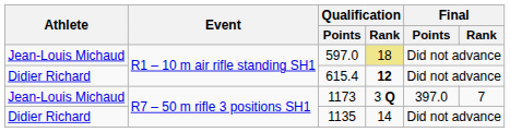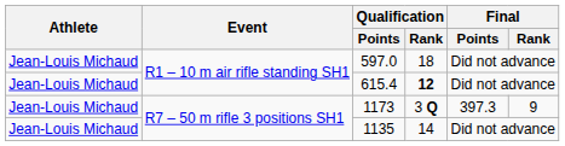597.0 | Qualification / Rank: khaki background -> no background
615.4 | Athlete: Didier Richard -> Jean-Louis Michaud
1173 | Final / Points: 397.0 -> 397.3
1173 | Final / Rank: 7 -> 9
1135 | Athlete: Didier Richard -> Jean-Louis Michaud
